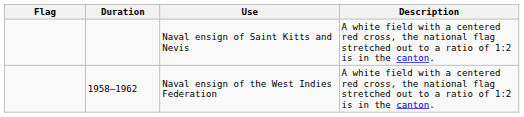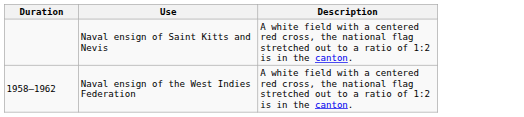- column: Flag
